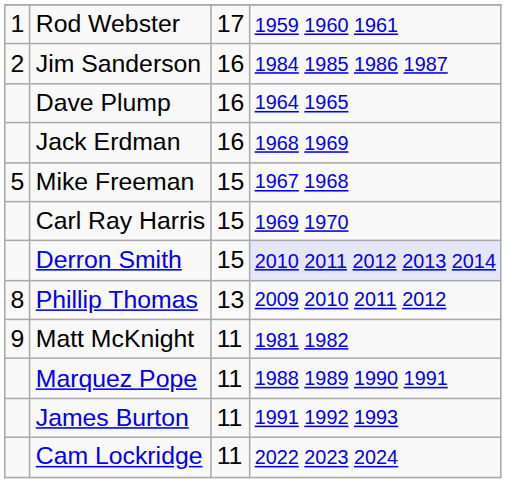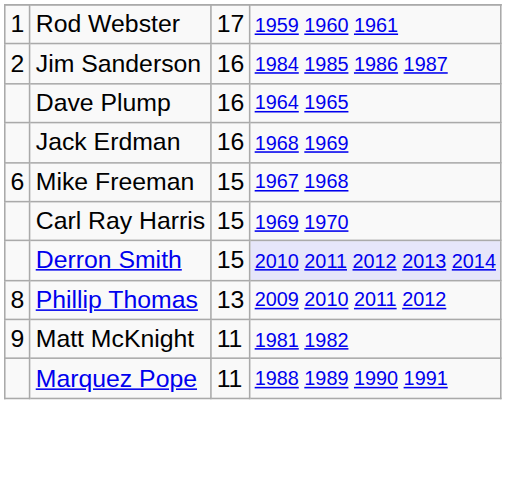Mike Freeman | column 1: 5 -> 6
- row: James Burton | 11 | 1991 1992 1993
- row: Cam Lockridge | 11 | 2022 2023 2024
